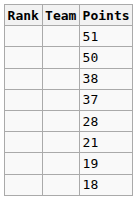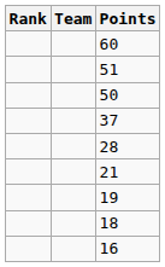+ row: 60
- row: 38
+ row: 16
